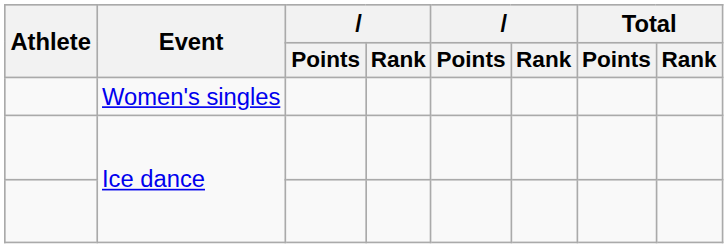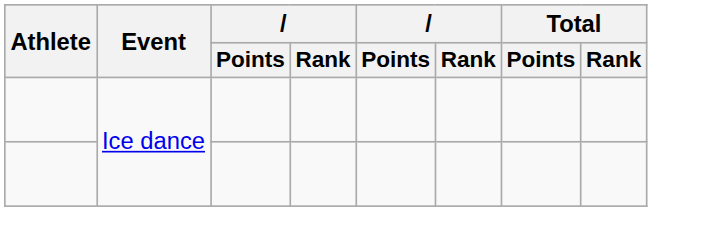- row: Women's singles
